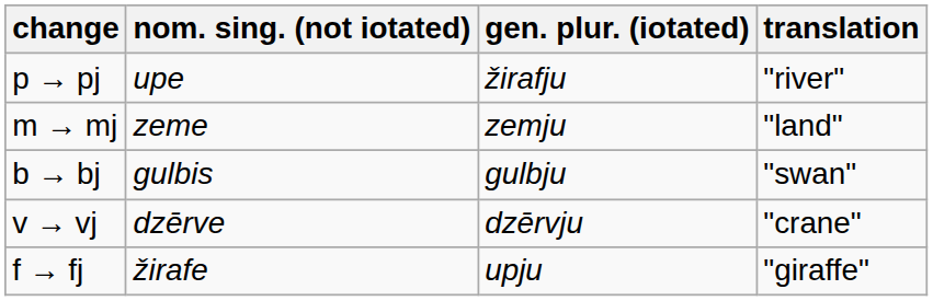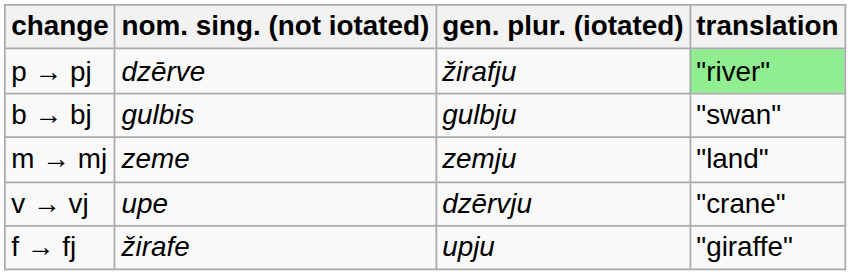p → pj | nom. sing. (not iotated): upe -> dzērve
p → pj | translation: no background -> lightgreen background
rows swapped: b → bj <-> m → mj
v → vj | nom. sing. (not iotated): dzērve -> upe
